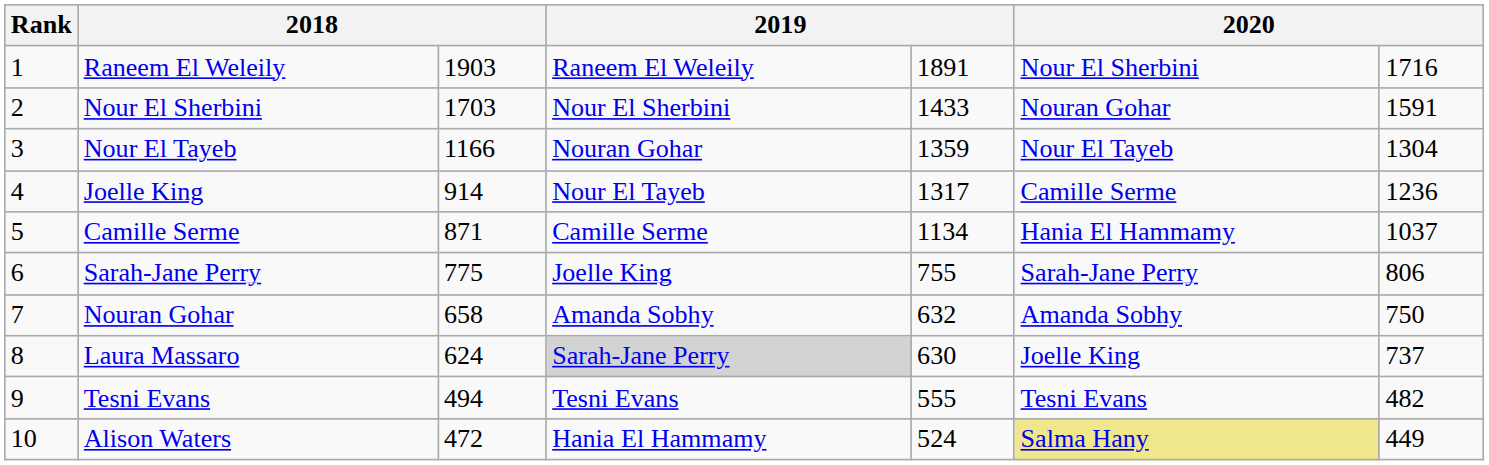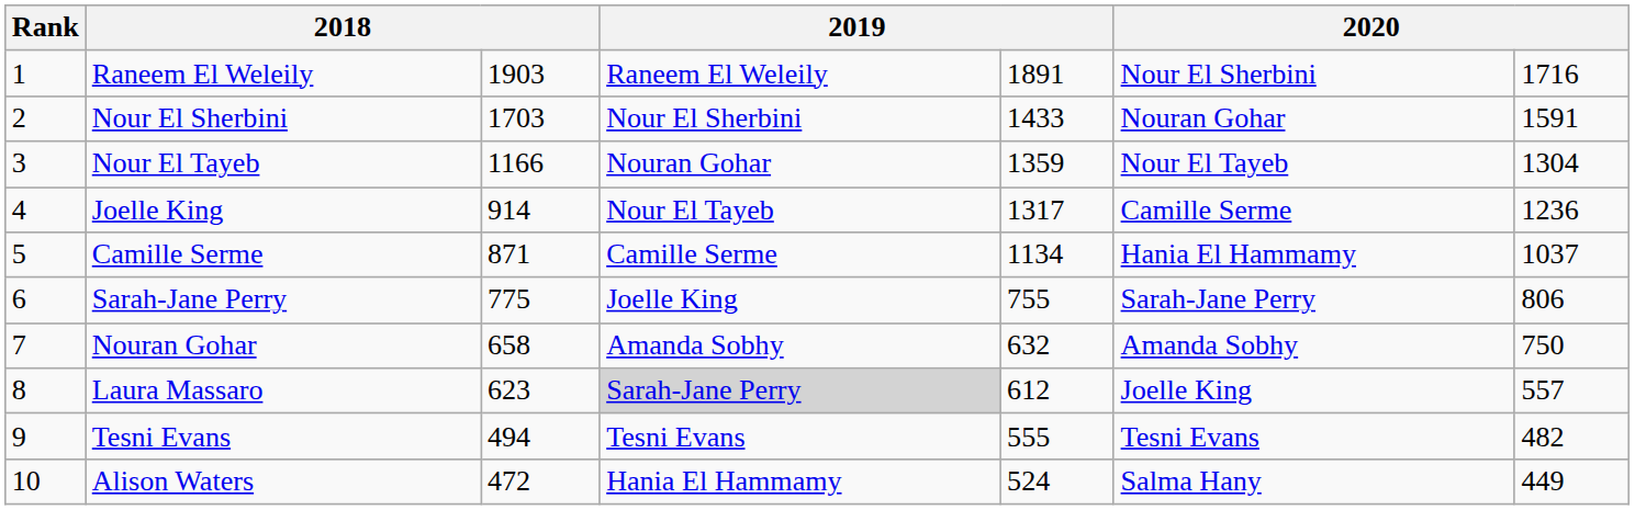Laura Massaro | column 3: 624 -> 623
Laura Massaro | column 5: 630 -> 612
Laura Massaro | column 7: 737 -> 557
Alison Waters | column 6: khaki background -> no background
